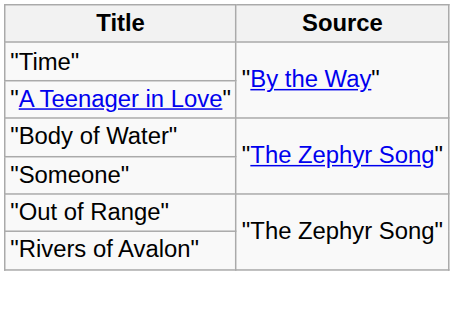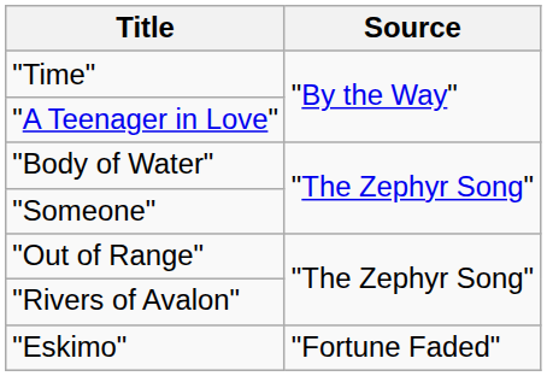+ row: "Eskimo" | "Fortune Faded"
